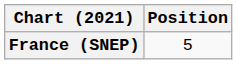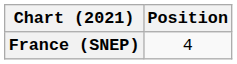France (SNEP) | Position: 5 -> 4
